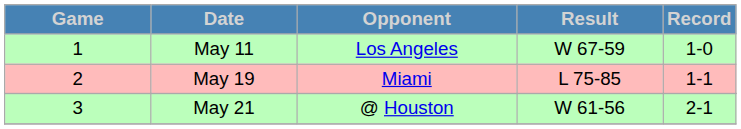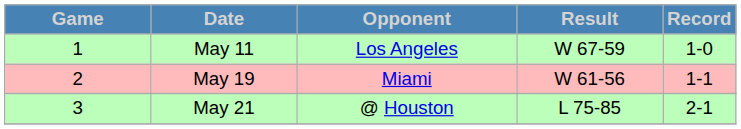May 19 | Result: L 75-85 -> W 61-56
May 21 | Result: W 61-56 -> L 75-85
